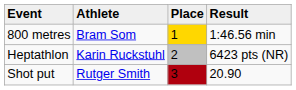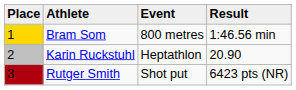columns swapped: Place <-> Event
Karin Ruckstuhl | Result: 6423 pts (NR) -> 20.90
Rutger Smith | Result: 20.90 -> 6423 pts (NR)
